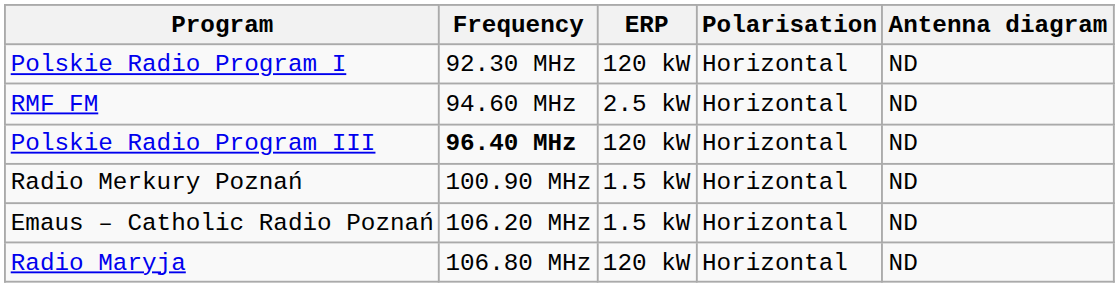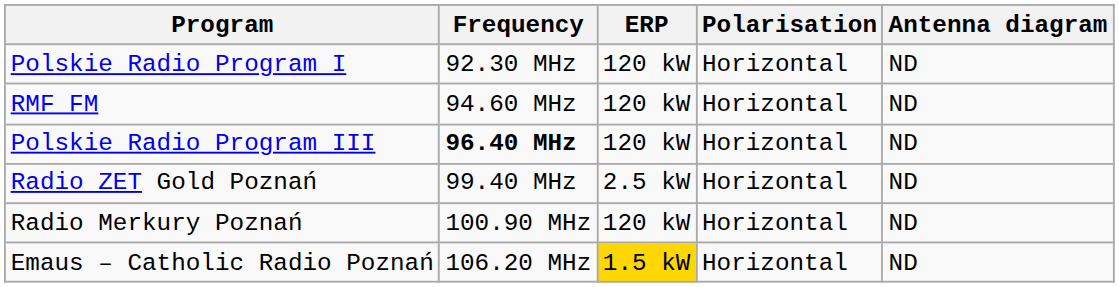RMF FM | ERP: 2.5 kW -> 120 kW
+ row: Radio ZET Gold Poznań | 99.40 MHz | 2.5 kW | Horizontal | ND
Radio Merkury Poznań | ERP: 1.5 kW -> 120 kW
Emaus – Catholic Radio Poznań | ERP: no background -> gold background
- row: Radio Maryja | 106.80 MHz | 120 kW | Horizontal | ND
